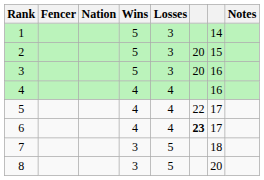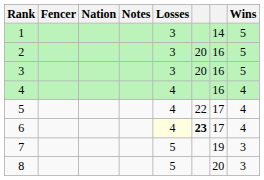columns swapped: Wins <-> Notes
2 | column 7: 15 -> 16
6 | Losses: no background -> lightyellow background
7 | column 7: 18 -> 19
